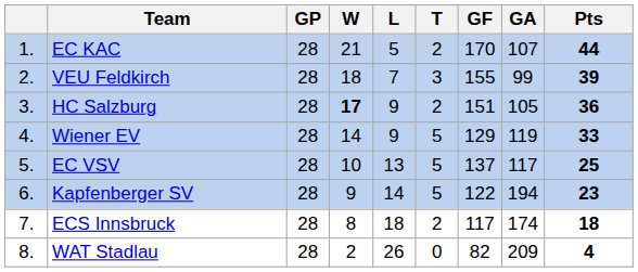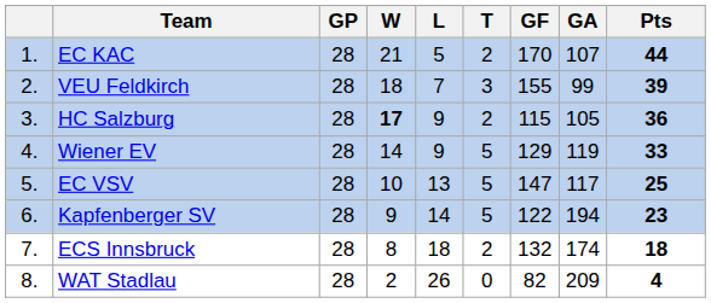HC Salzburg | GF: 151 -> 115
EC VSV | GF: 137 -> 147
ECS Innsbruck | GF: 117 -> 132
